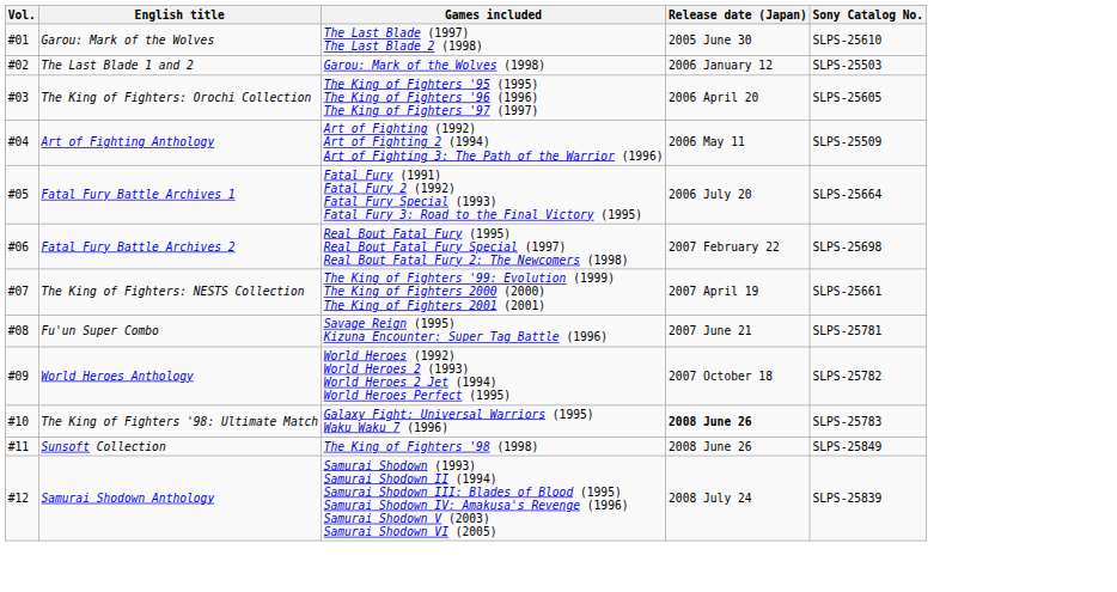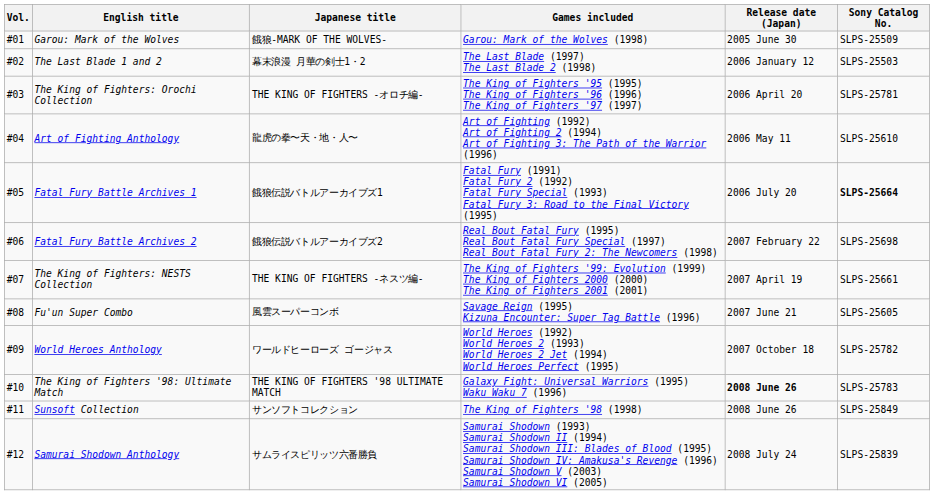+ column: Japanese title | 餓狼-MARK OF THE WOLVES- | 幕末浪漫 月華の剣士1・2 | THE KING OF FIGHTERS -オロチ編- | 龍虎の拳〜天・地・人〜 | 餓狼伝説バトルアーカイブズ1 | 餓狼伝説バトルアーカイブズ2 | THE KING OF FIGHTERS -ネスツ編- | 風雲スーパーコンボ | ワールドヒーローズ ゴージャス | THE KING OF FIGHTERS '98 ULTIMATE MATCH | サンソフトコレクション | サムライスピリッツ六番勝負
Garou: Mark of the Wolves | Games included: The Last Blade (1997) The Last Blade 2 (1998) -> Garou: Mark of the Wolves (1998)
Garou: Mark of the Wolves | Sony Catalog No.: SLPS-25610 -> SLPS-25509
The Last Blade 1 and 2 | Games included: Garou: Mark of the Wolves (1998) -> The Last Blade (1997) The Last Blade 2 (1998)
The King of Fighters: Orochi Collection | Sony Catalog No.: SLPS-25605 -> SLPS-25781
Art of Fighting Anthology | Sony Catalog No.: SLPS-25509 -> SLPS-25610
Fatal Fury Battle Archives 1 | Sony Catalog No.: normal -> bold
Fu'un Super Combo | Sony Catalog No.: SLPS-25781 -> SLPS-25605
